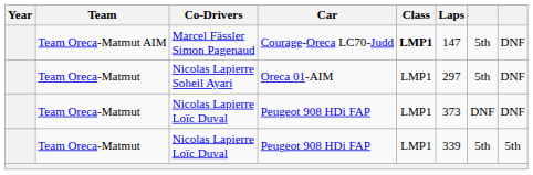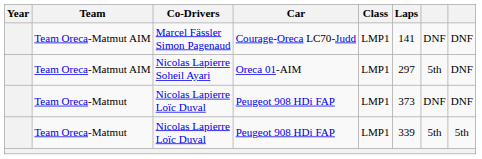Marcel Fässler Simon Pagenaud | Class: bold -> normal
Marcel Fässler Simon Pagenaud | Laps: 147 -> 141
Marcel Fässler Simon Pagenaud | column 7: 5th -> DNF
Nicolas Lapierre Soheil Ayari | Team: Team Oreca-Matmut -> Team Oreca-Matmut AIM
